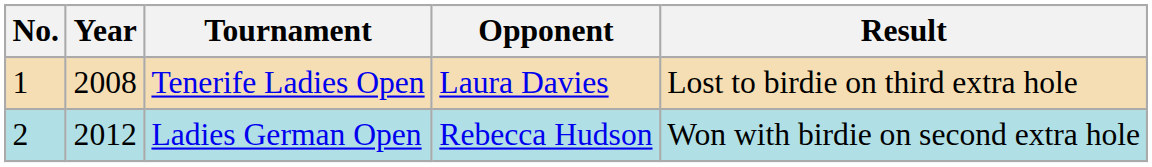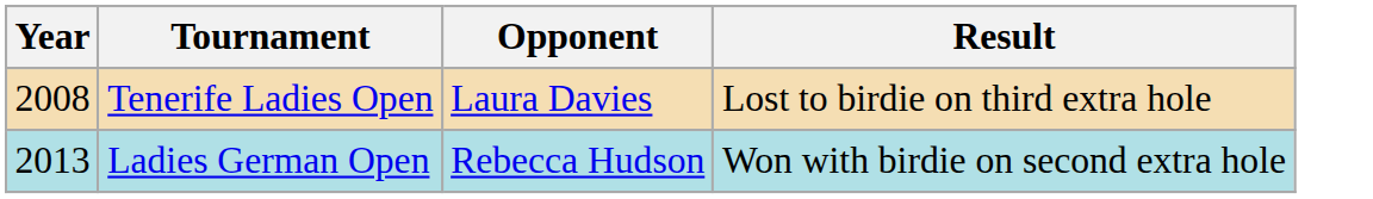- column: No. | 1 | 2
Ladies German Open | Year: 2012 -> 2013
